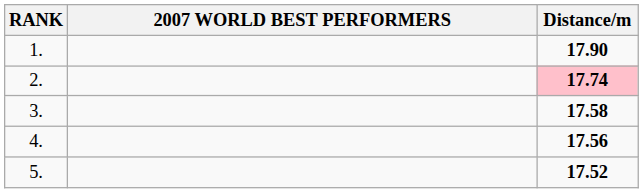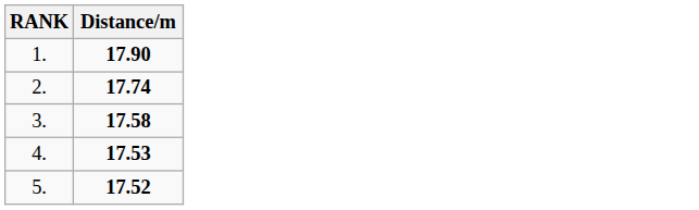- column: 2007 WORLD BEST PERFORMERS
2. | Distance/m: pink background -> no background
4. | Distance/m: 17.56 -> 17.53
